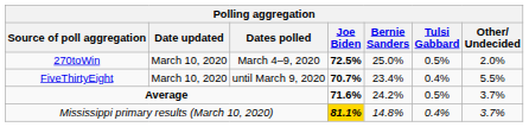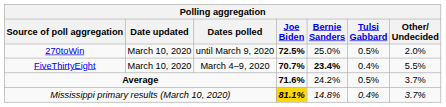270toWin | Dates polled: March 4–9, 2020 -> until March 9, 2020
FiveThirtyEight | Dates polled: until March 9, 2020 -> March 4–9, 2020
FiveThirtyEight | Bernie Sanders: normal -> bold
